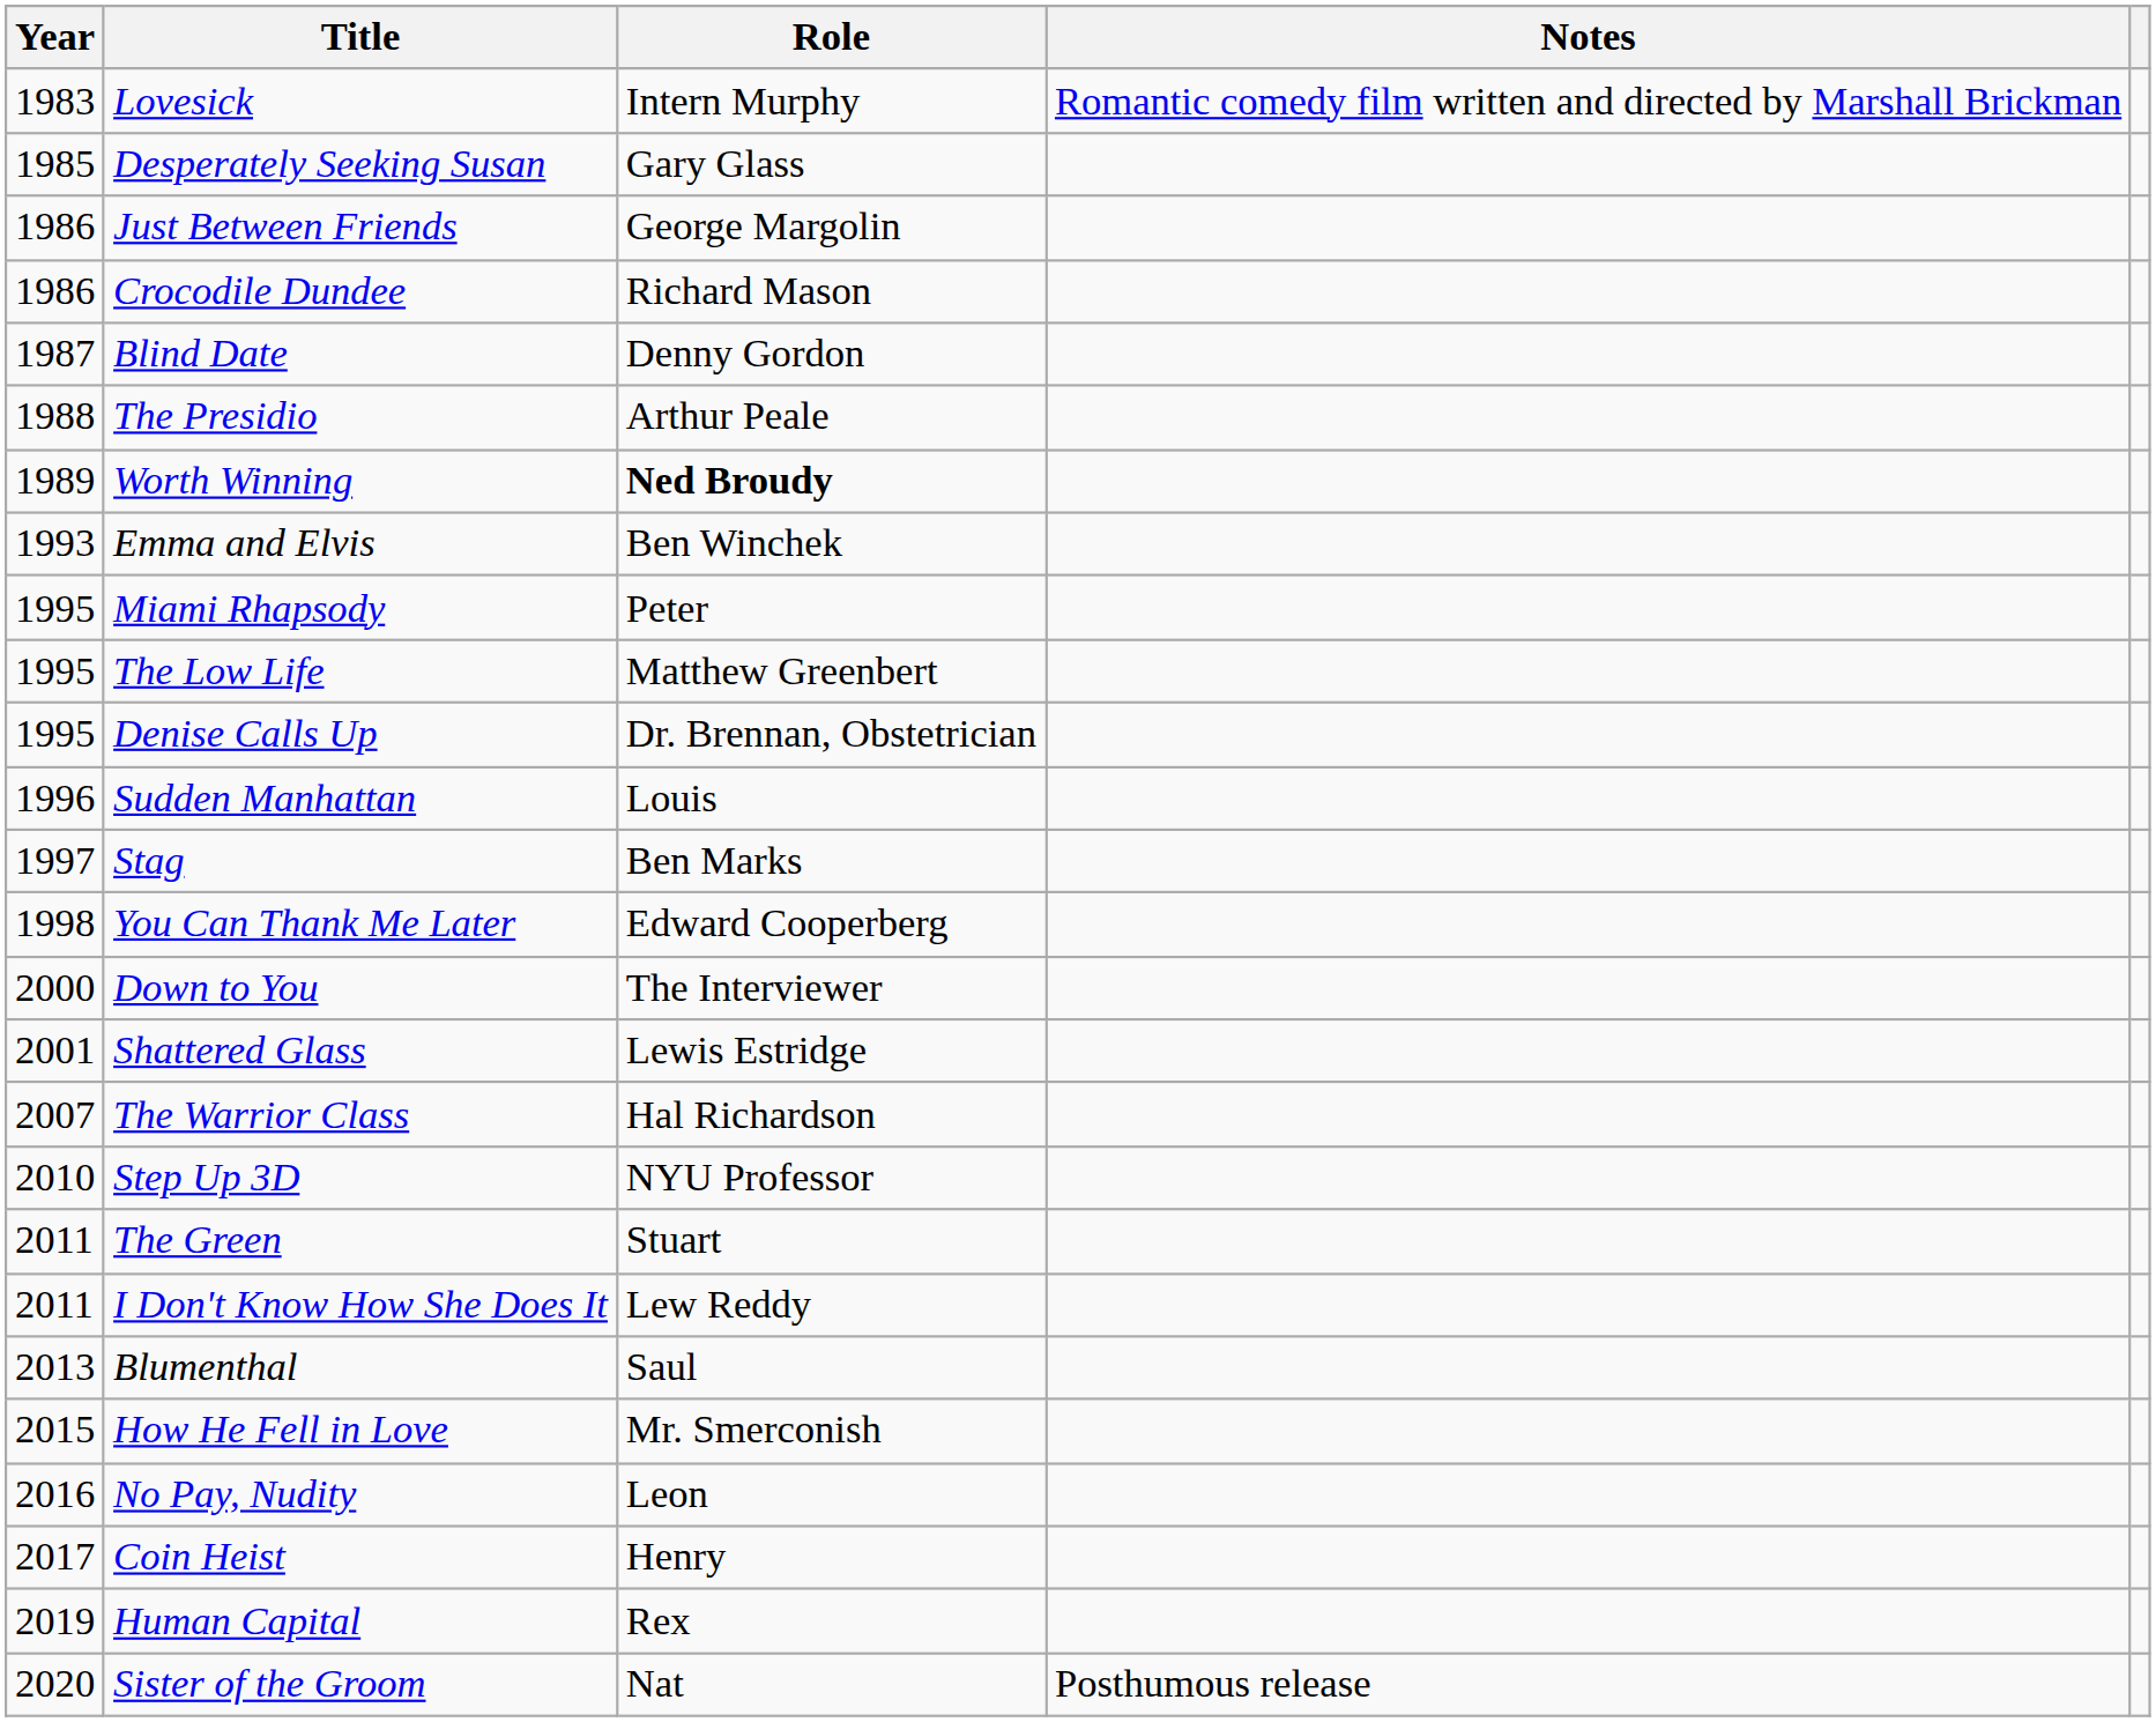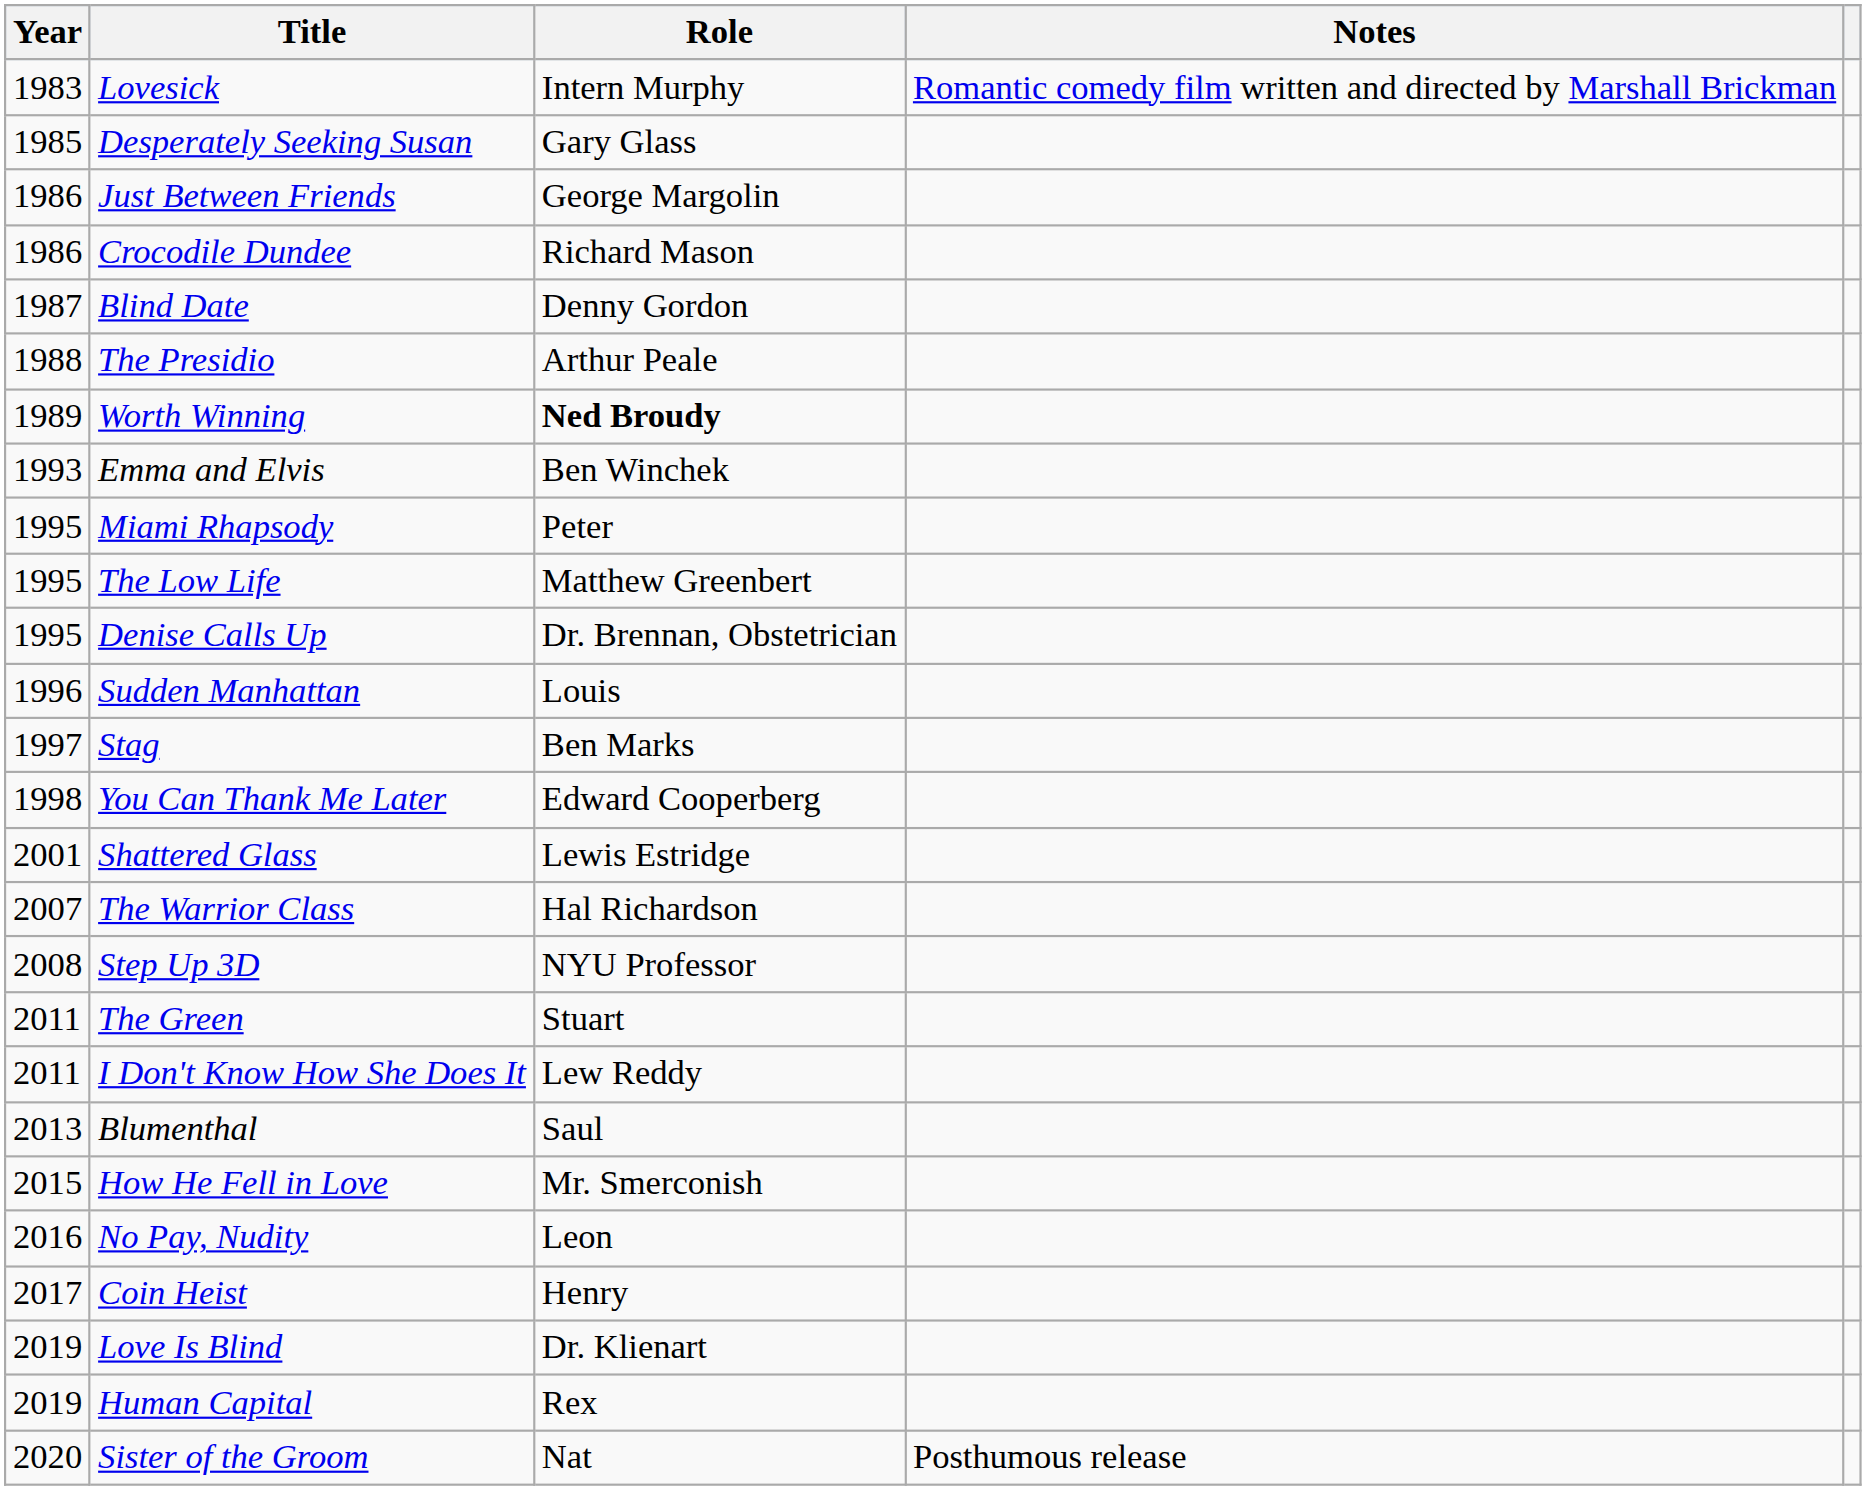- row: 2000 | Down to You | The Interviewer
Step Up 3D | Year: 2010 -> 2008
+ row: 2019 | Love Is Blind | Dr. Klienart
